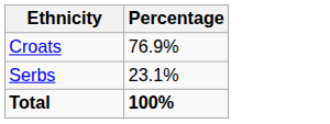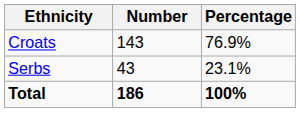+ column: Number | 143 | 43 | 186
